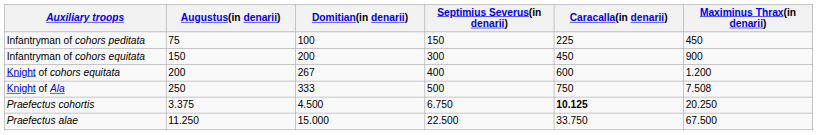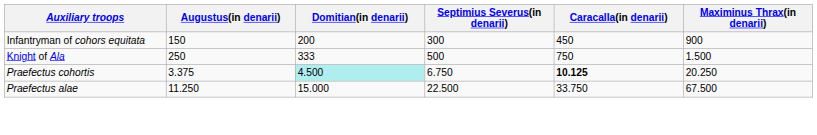- row: Infantryman of cohors peditata | 75 | 100 | 150 | 225 | 450
- row: Knight of cohors equitata | 200 | 267 | 400 | 600 | 1.200
Knight of Ala | Maximinus Thrax(in denarii): 7.508 -> 1.500
Praefectus cohortis | Domitian(in denarii): no background -> paleturquoise background
